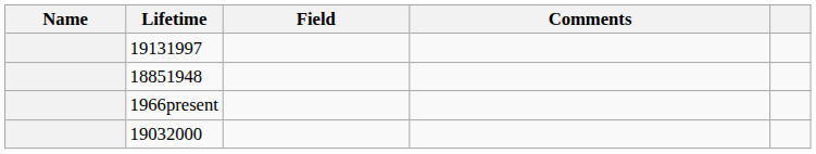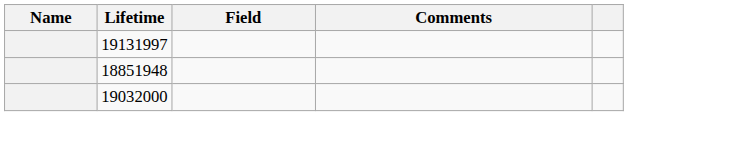- row: 1966present
